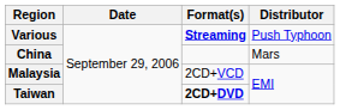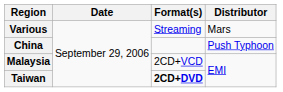Various | Format(s): bold -> normal
Various | Distributor: Push Typhoon -> Mars
China | Distributor: Mars -> Push Typhoon
